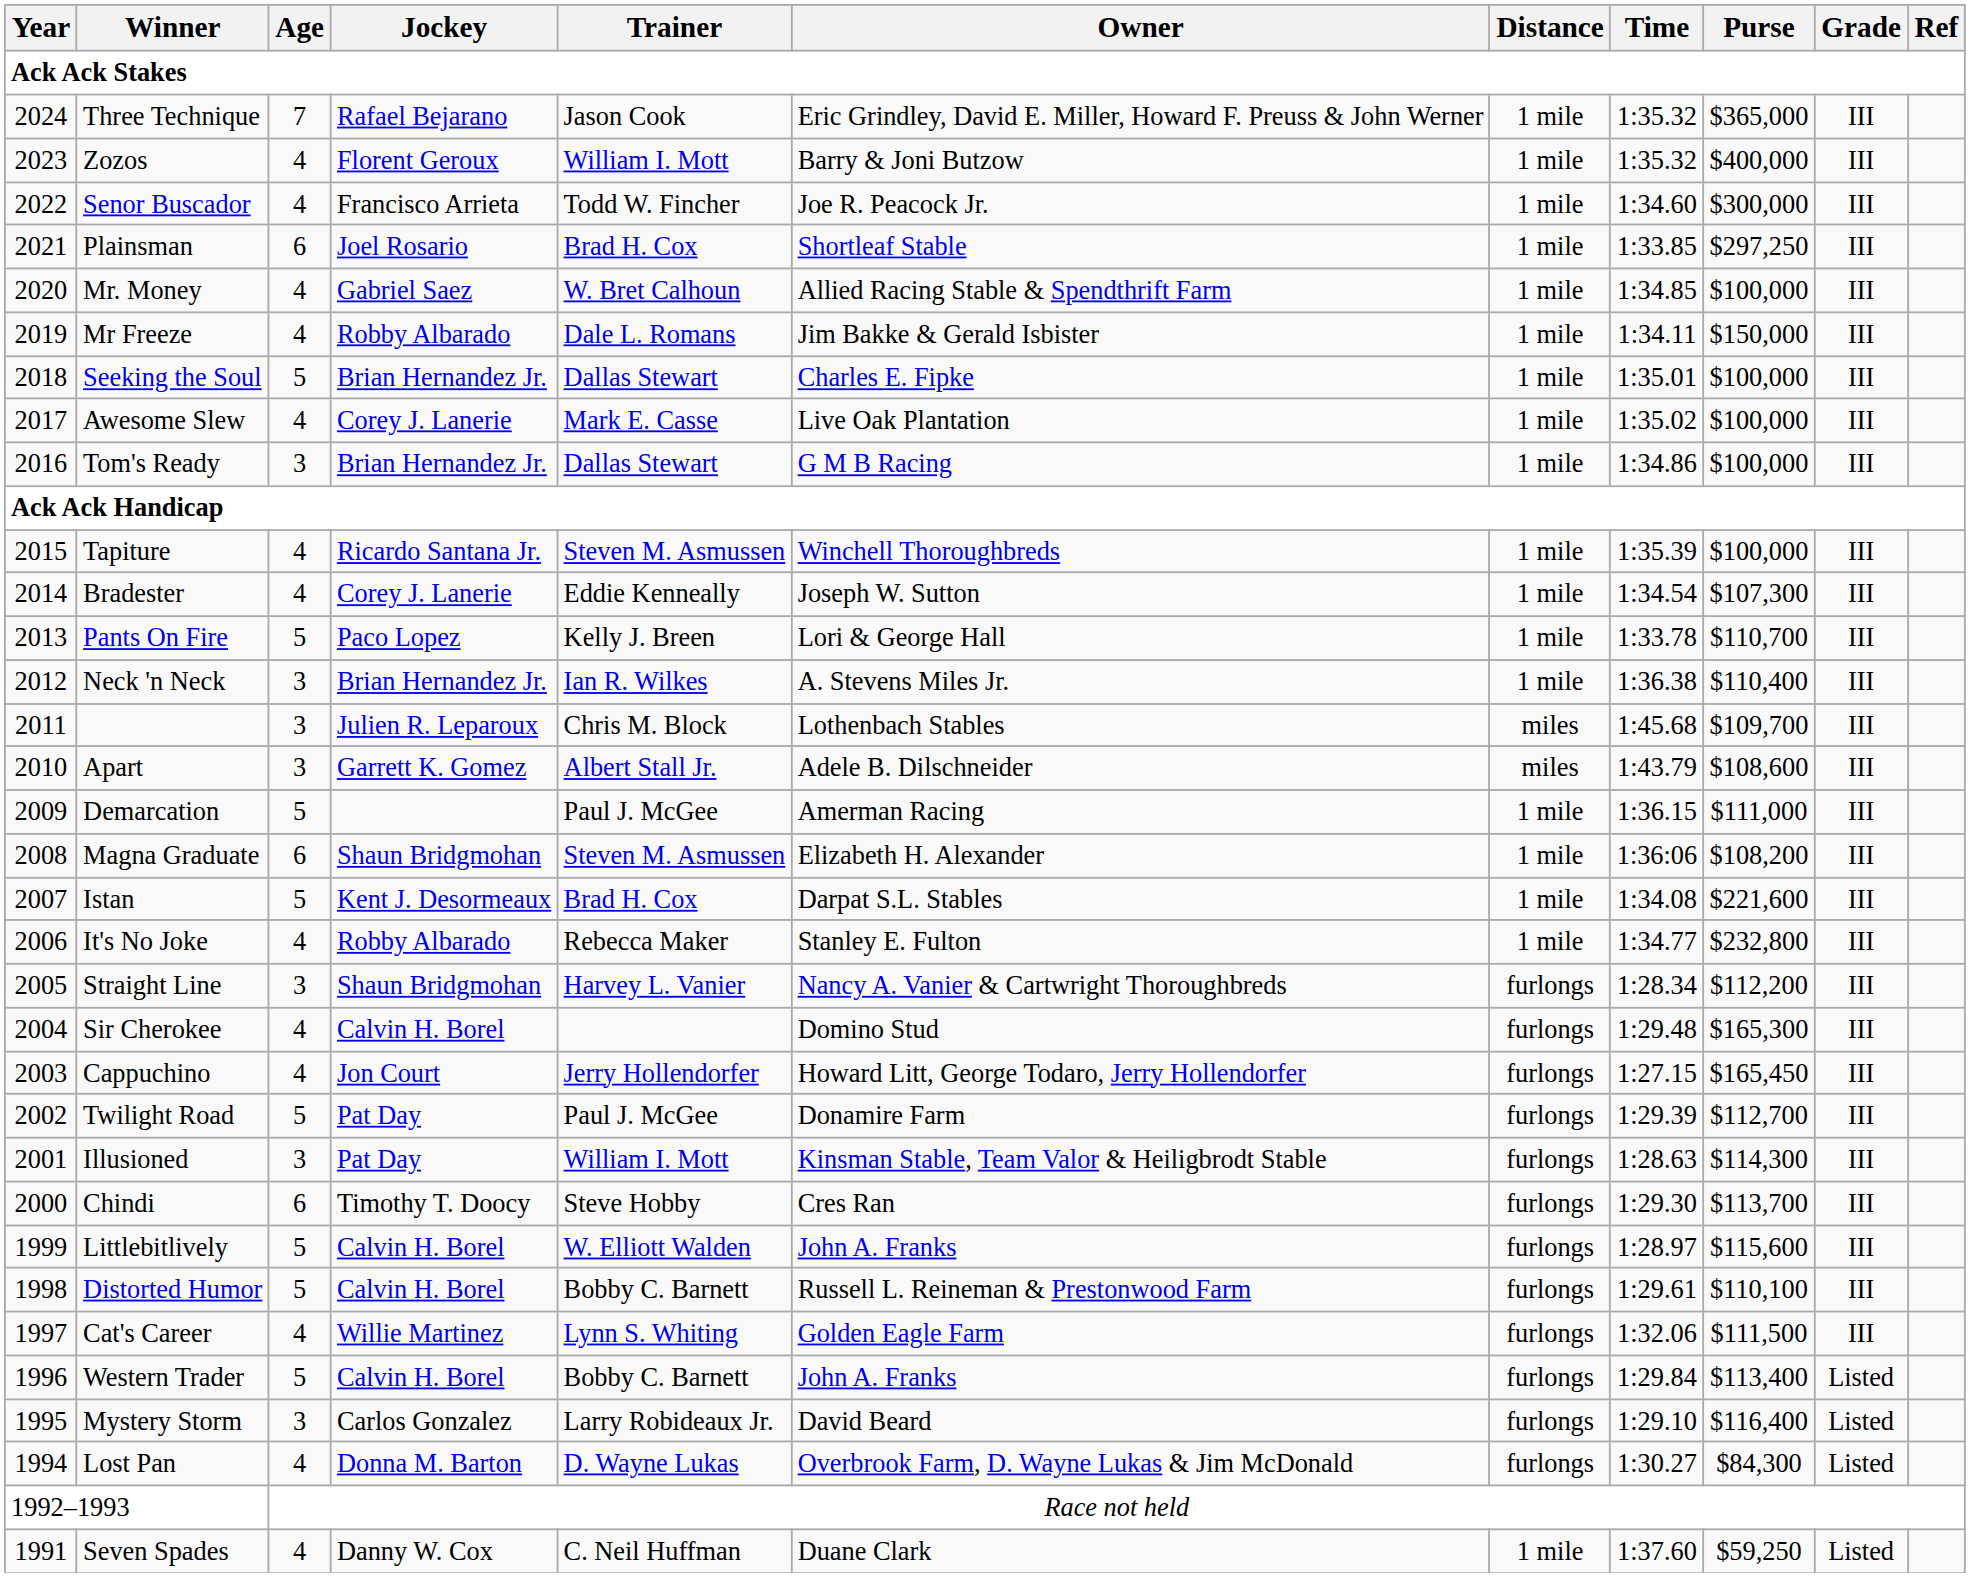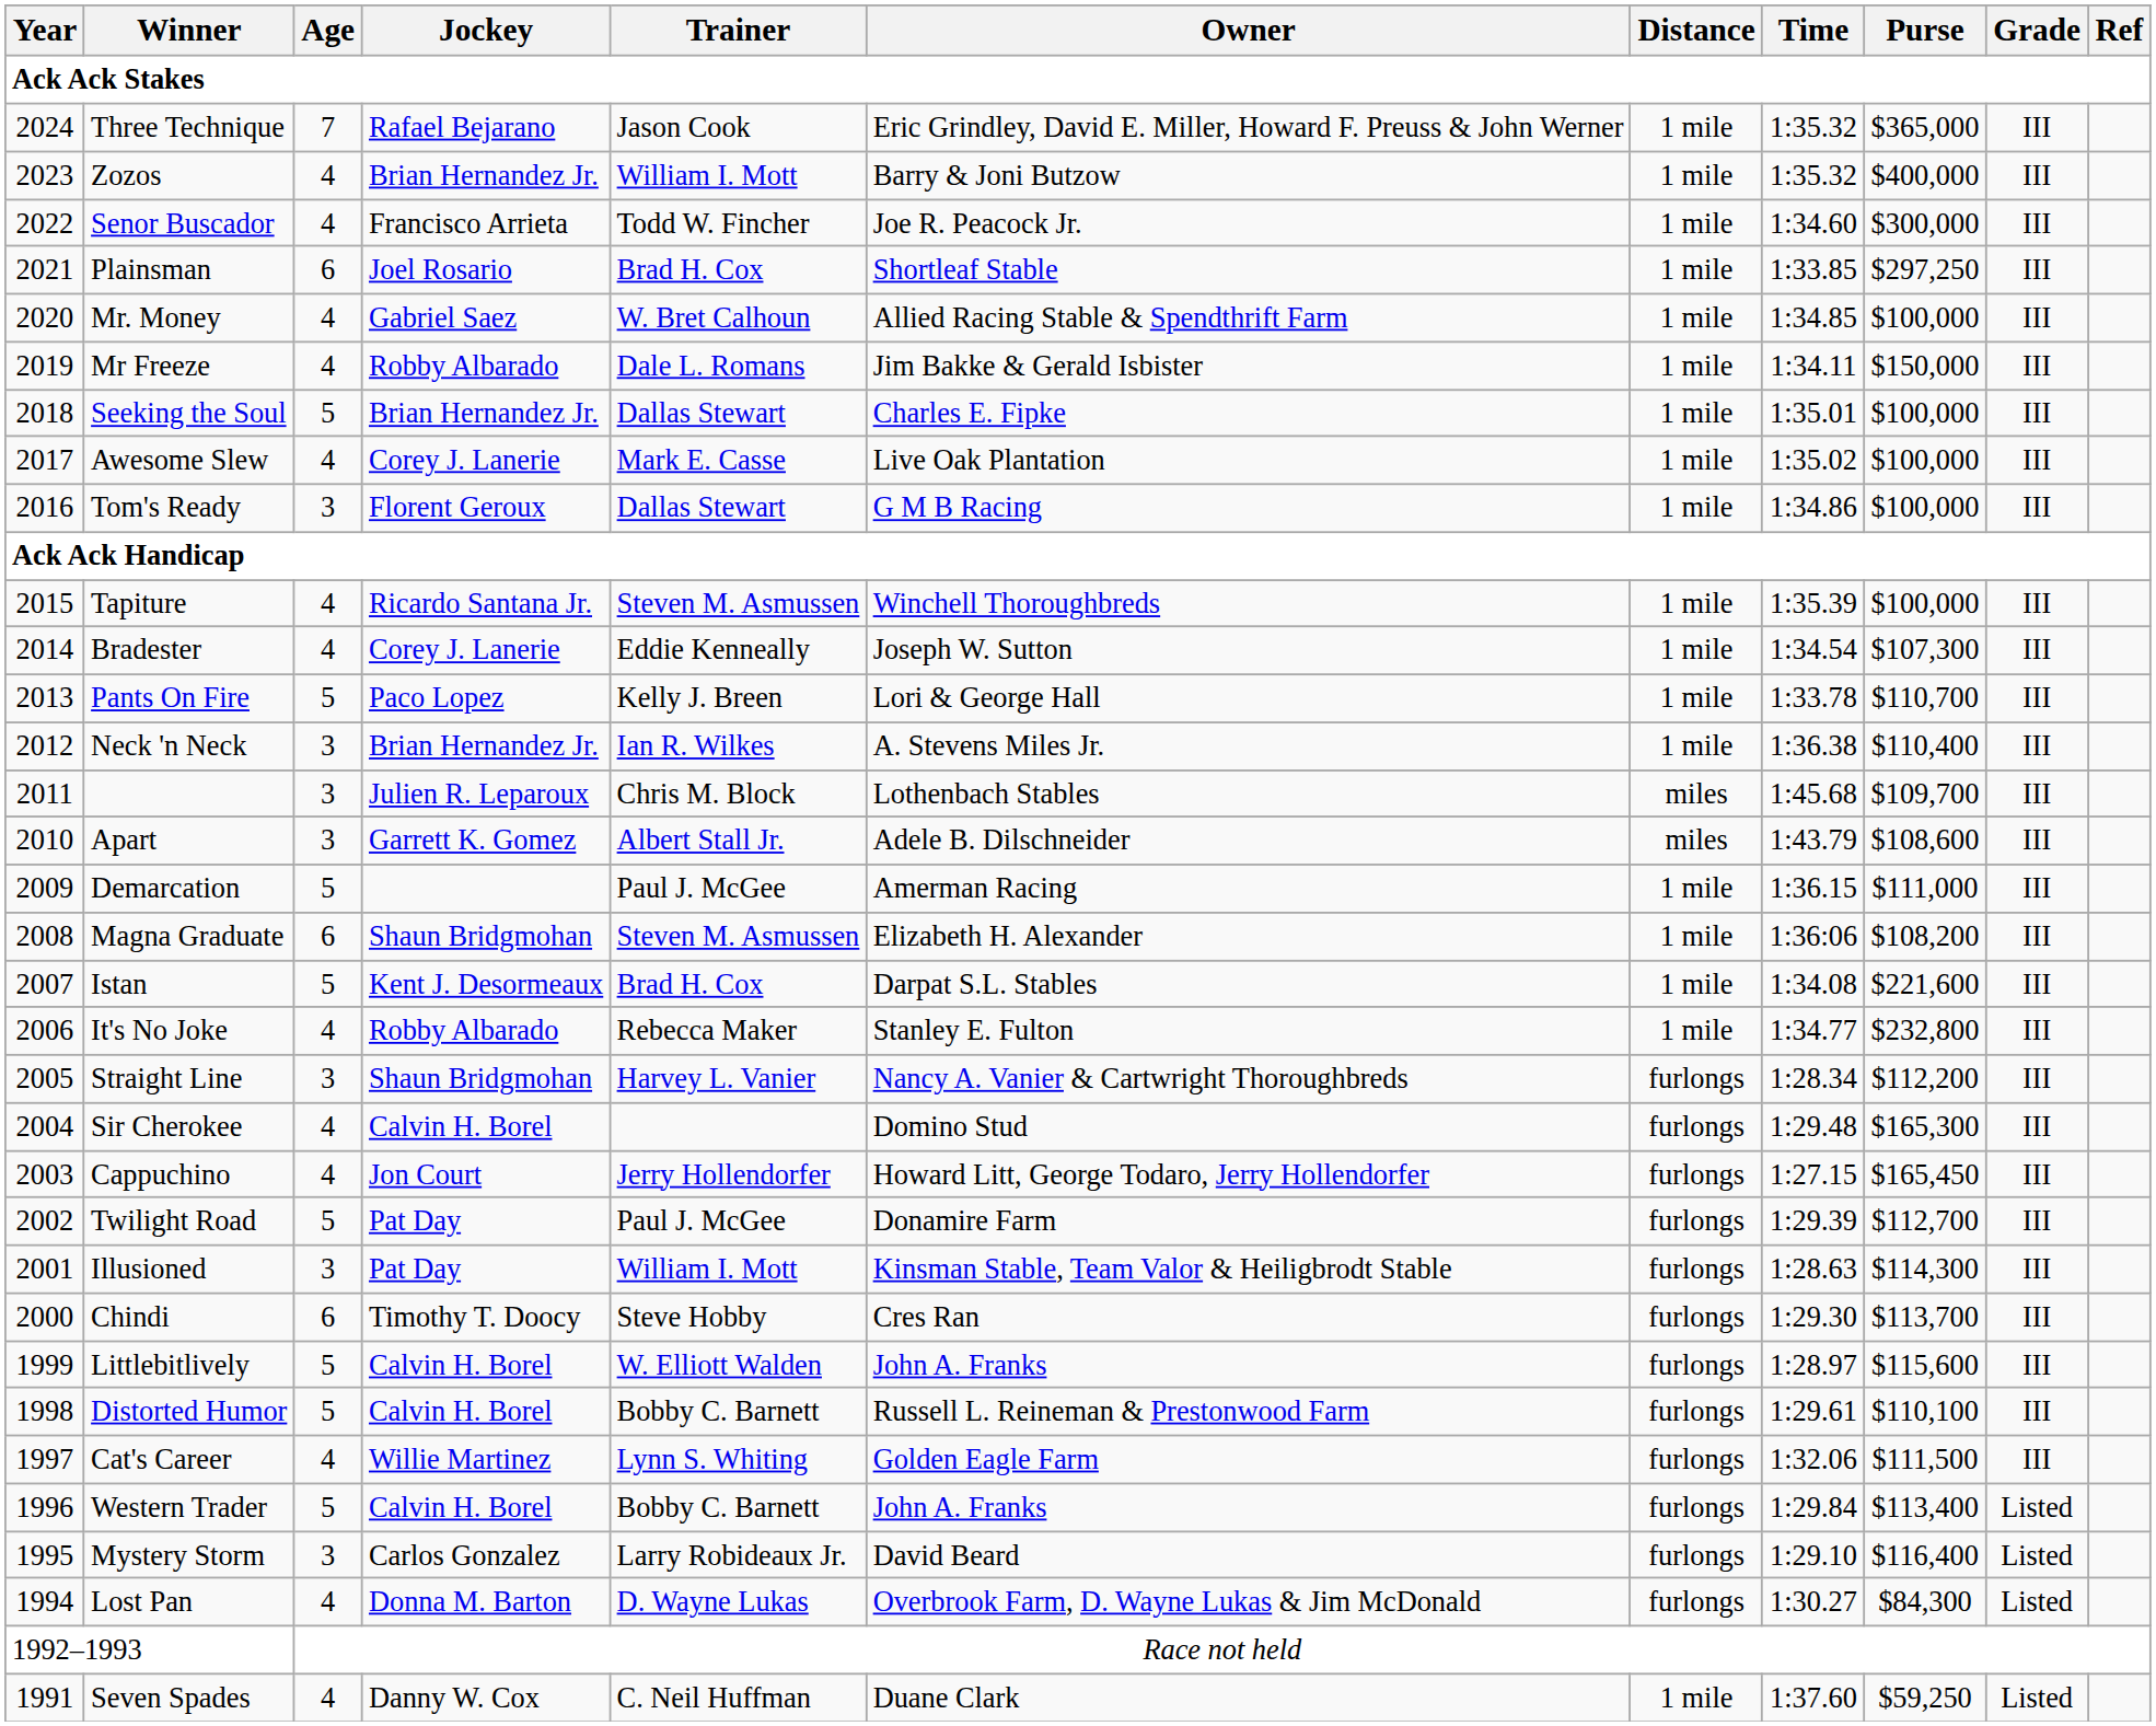Zozos | Jockey: Florent Geroux -> Brian Hernandez Jr.
Tom's Ready | Jockey: Brian Hernandez Jr. -> Florent Geroux
